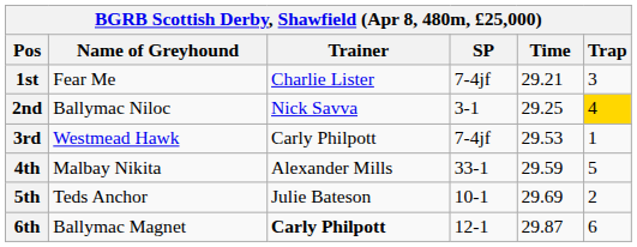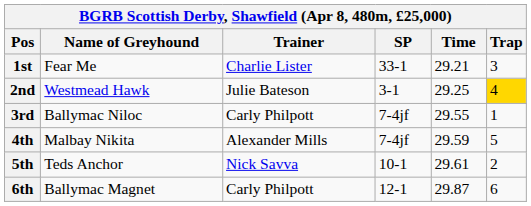1st | SP: 7-4jf -> 33-1
2nd | Name of Greyhound: Ballymac Niloc -> Westmead Hawk
2nd | Trainer: Nick Savva -> Julie Bateson
3rd | Name of Greyhound: Westmead Hawk -> Ballymac Niloc
3rd | Time: 29.53 -> 29.55
4th | SP: 33-1 -> 7-4jf
5th | Trainer: Julie Bateson -> Nick Savva
5th | Time: 29.69 -> 29.61
6th | Trainer: bold -> normal
